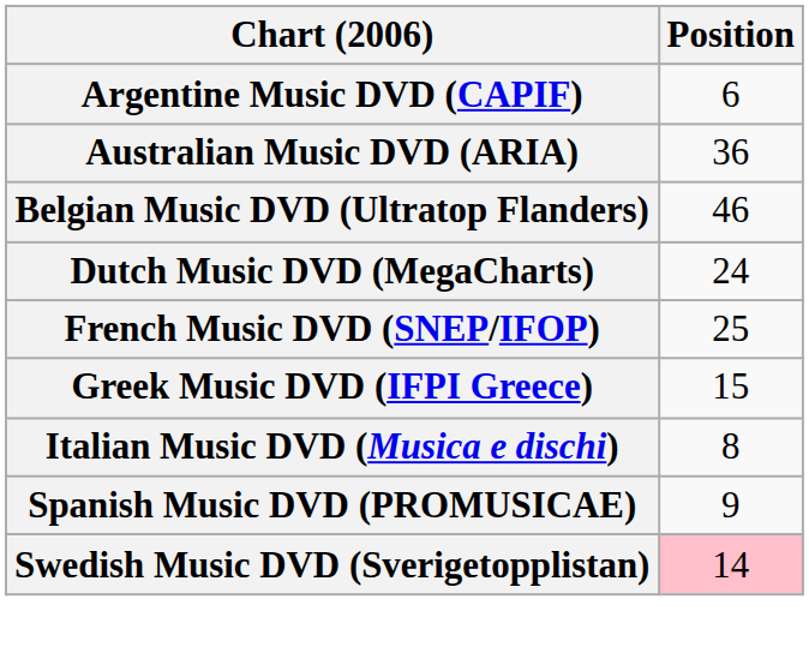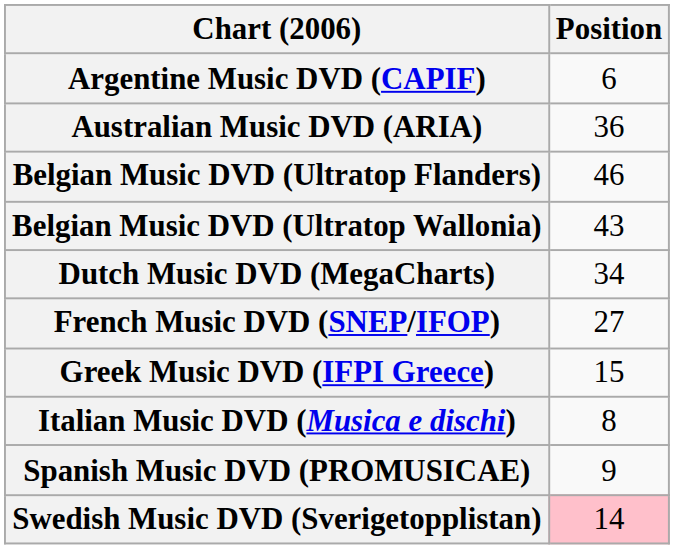+ row: Belgian Music DVD (Ultratop Wallonia) | 43
Dutch Music DVD (MegaCharts) | Position: 24 -> 34
French Music DVD (SNEP/IFOP) | Position: 25 -> 27
